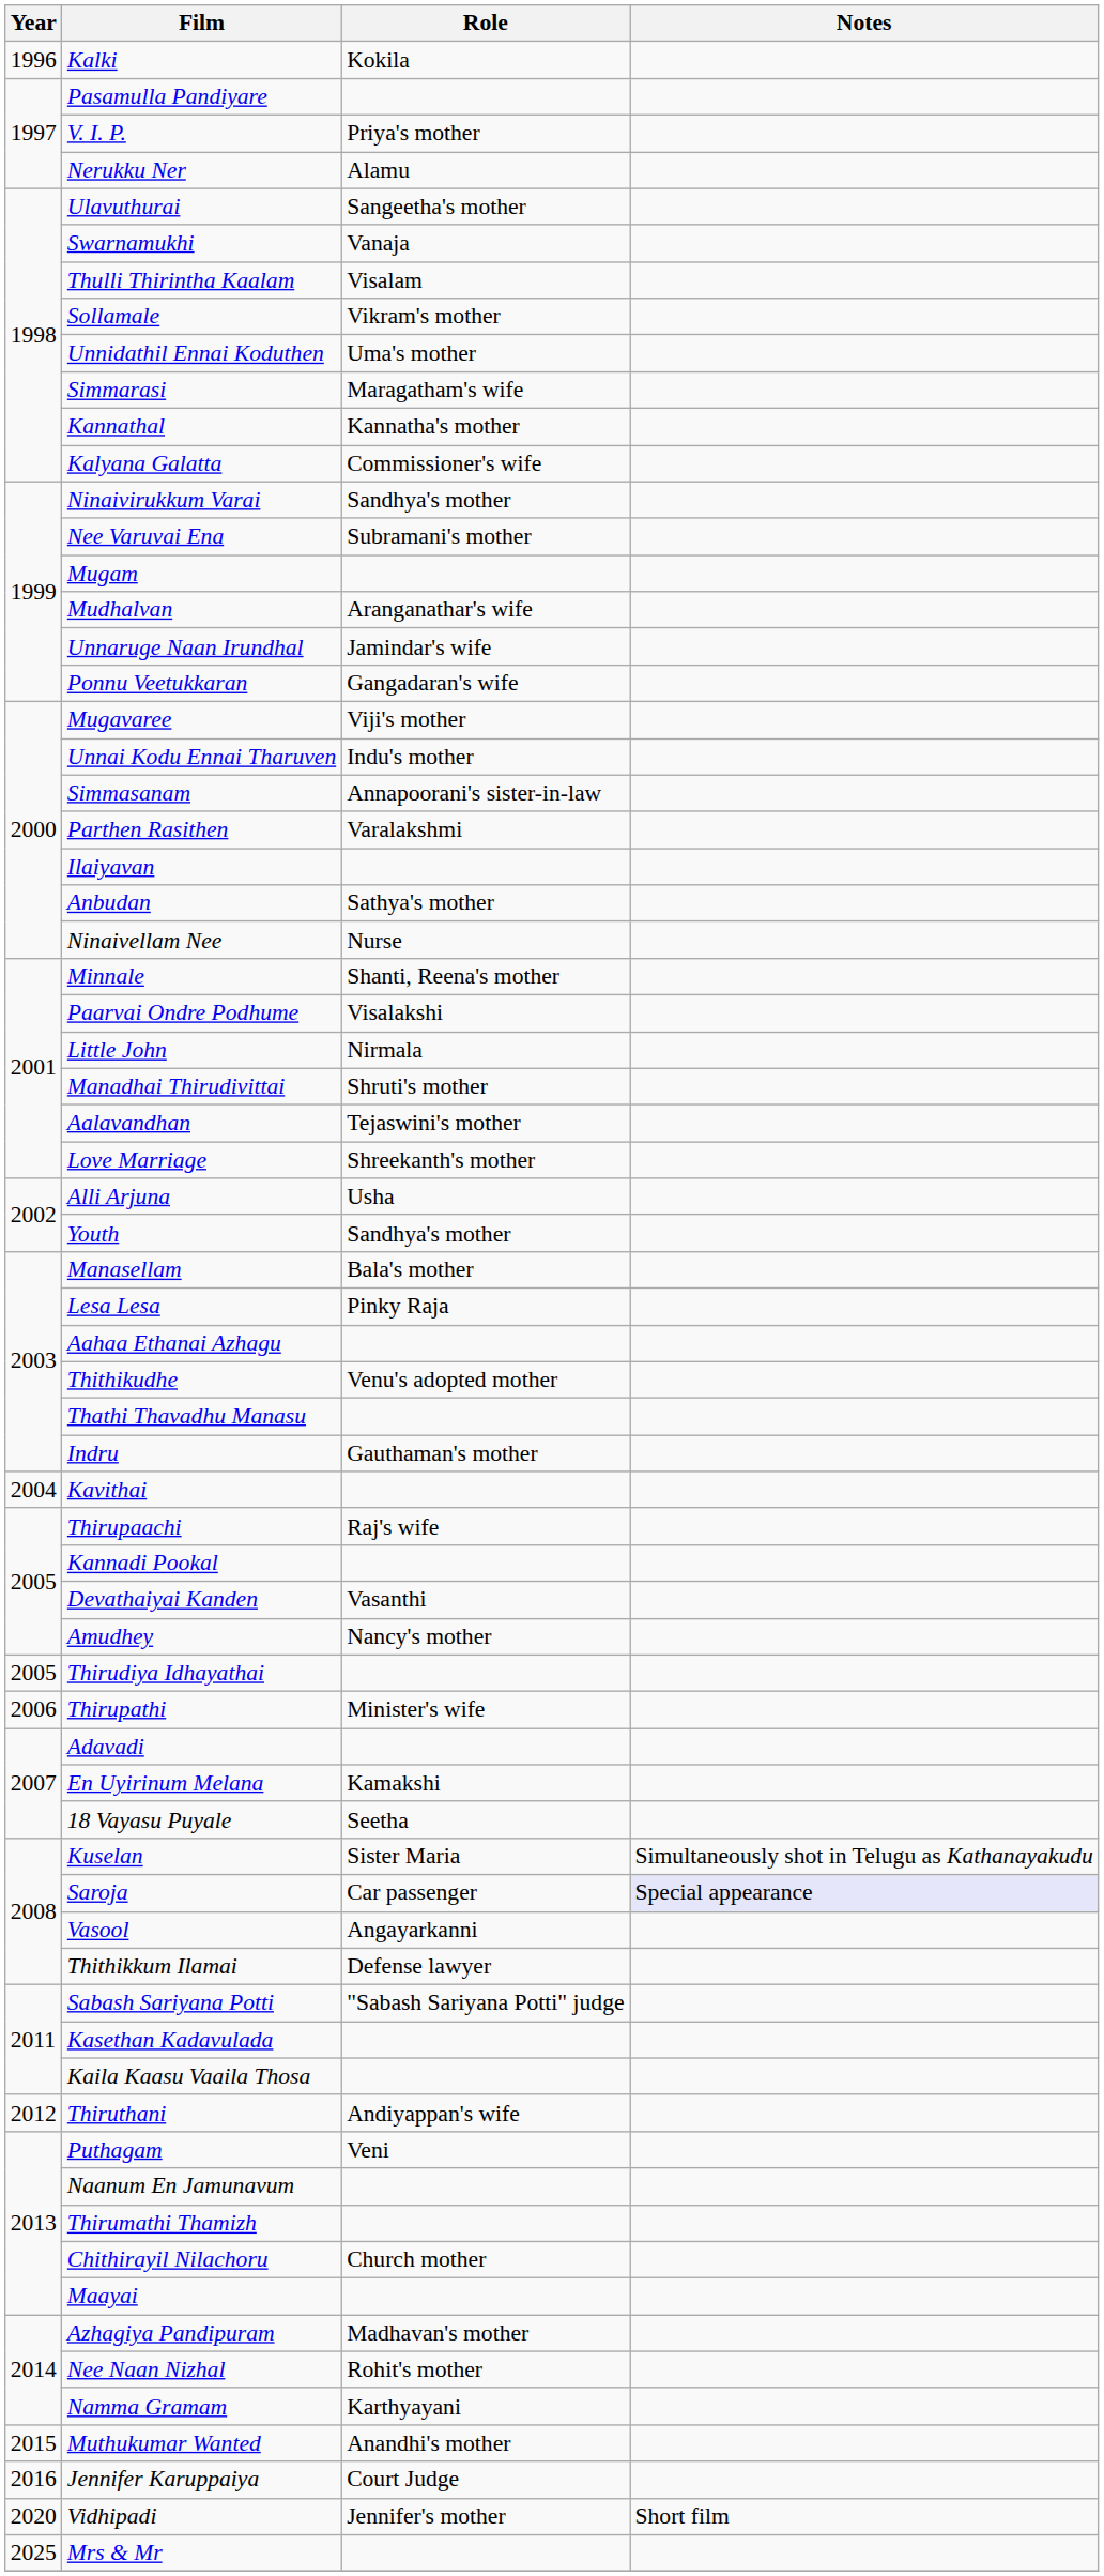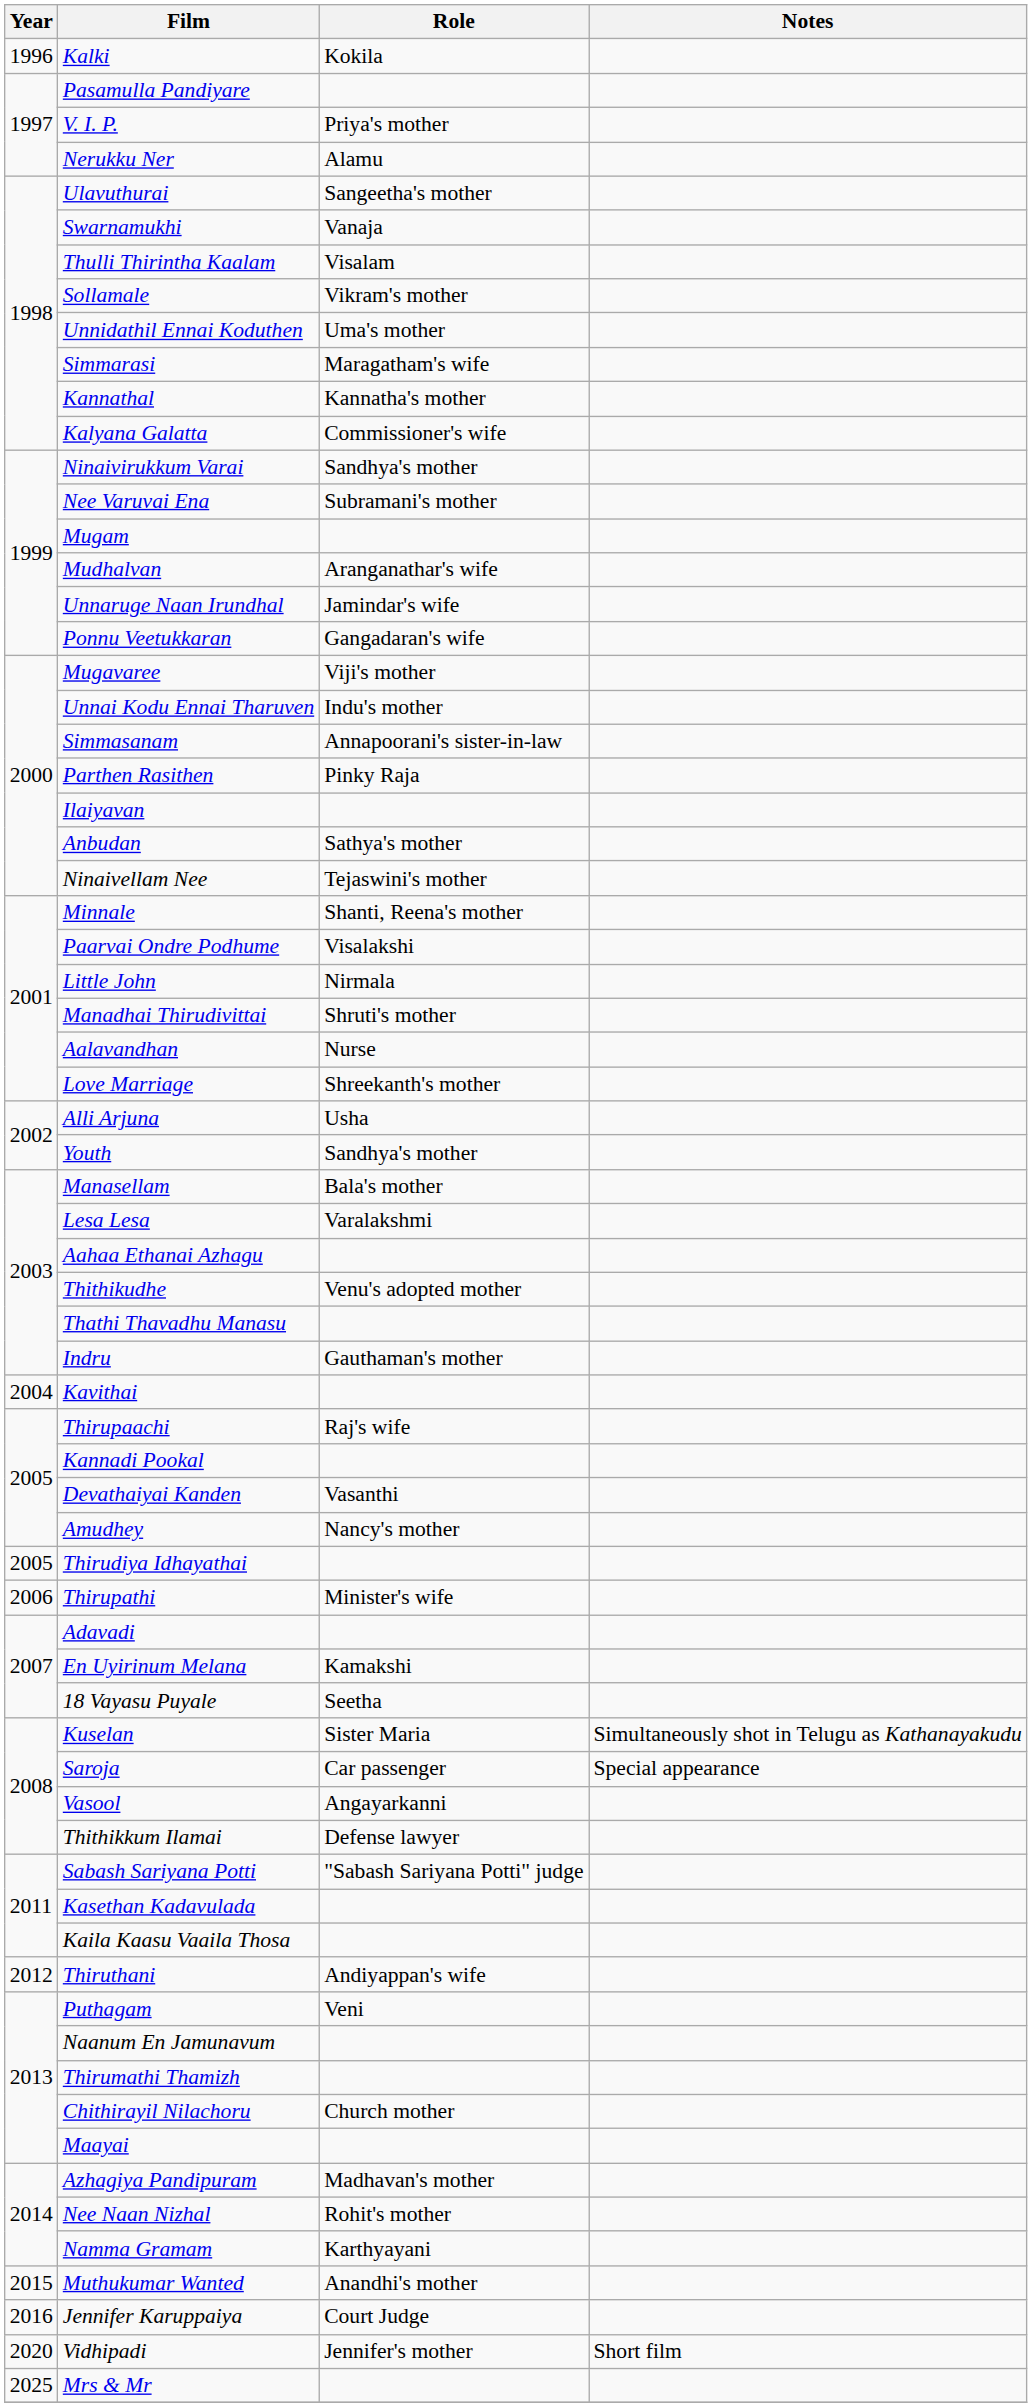Parthen Rasithen | Role: Varalakshmi -> Pinky Raja
Ninaivellam Nee | Role: Nurse -> Tejaswini's mother
Aalavandhan | Role: Tejaswini's mother -> Nurse
Lesa Lesa | Role: Pinky Raja -> Varalakshmi
Saroja | Notes: lavender background -> no background
